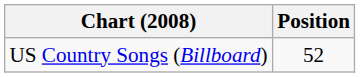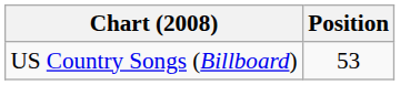US Country Songs (Billboard) | Position: 52 -> 53
